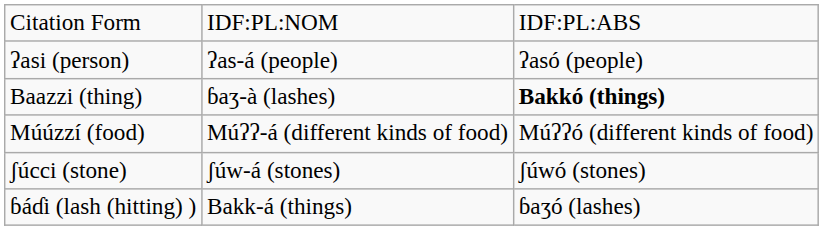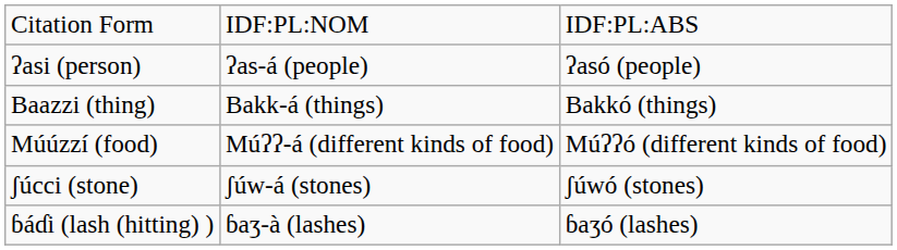Baazzi (thing) | column 2: ɓaʒ-à (lashes) -> Bakk-á (things)
Baazzi (thing) | column 3: bold -> normal
ɓáɗi (lash (hitting) ) | column 2: Bakk-á (things) -> ɓaʒ-à (lashes)
